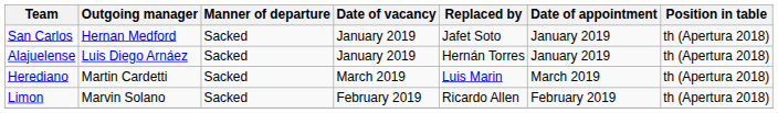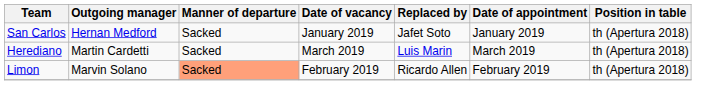- row: Alajuelense | Luis Diego Arnáez | Sacked | January 2019 | Hernán Torres | January 2019 | th (Apertura 2018)
Limon | Manner of departure: no background -> lightsalmon background
